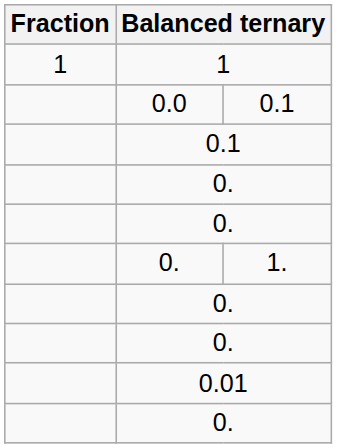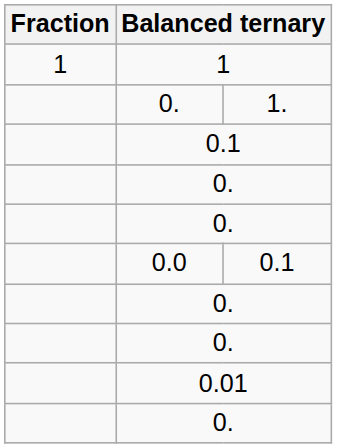rows swapped: 0. / 1. <-> 0.0
